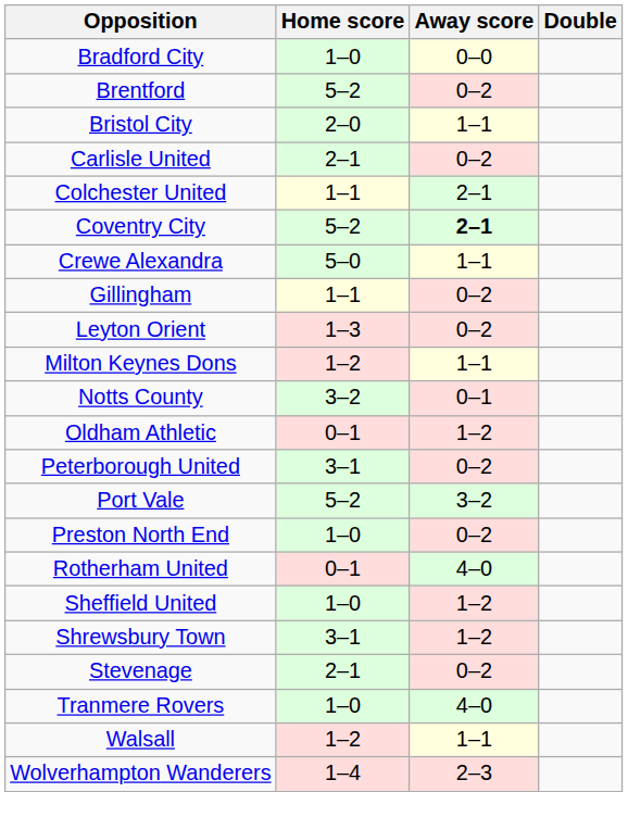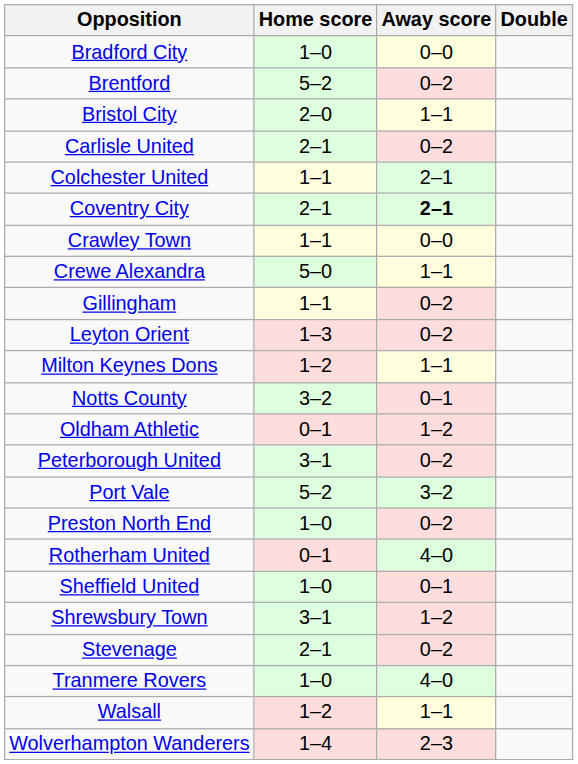Coventry City | Home score: 5–2 -> 2–1
+ row: Crawley Town | 1–1 | 0–0
Sheffield United | Away score: 1–2 -> 0–1
